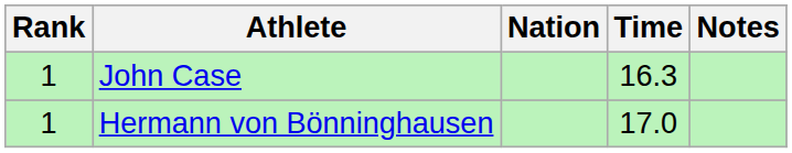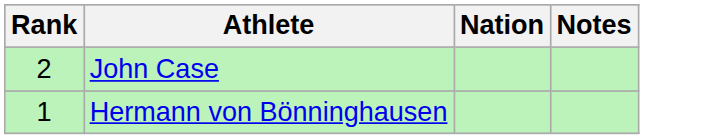- column: Time | 16.3 | 17.0
John Case | Rank: 1 -> 2
